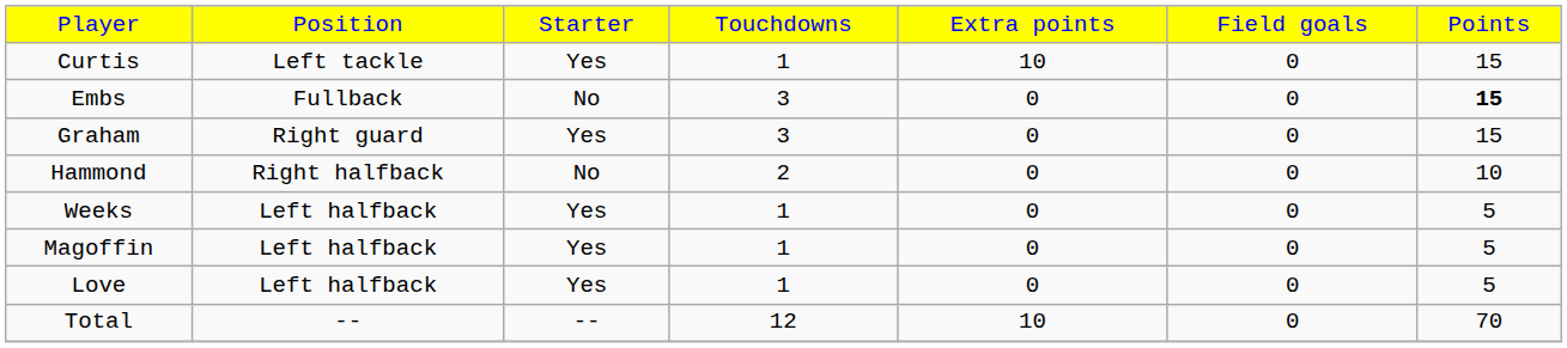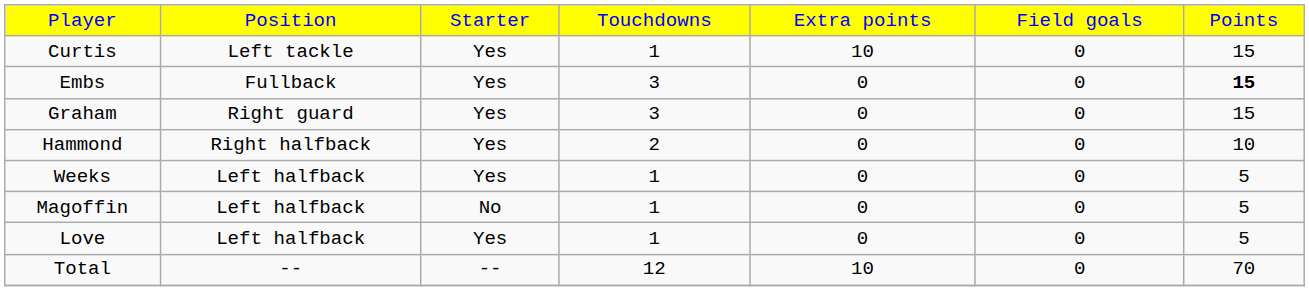Embs | column 3: No -> Yes
Hammond | column 3: No -> Yes
Magoffin | column 3: Yes -> No
